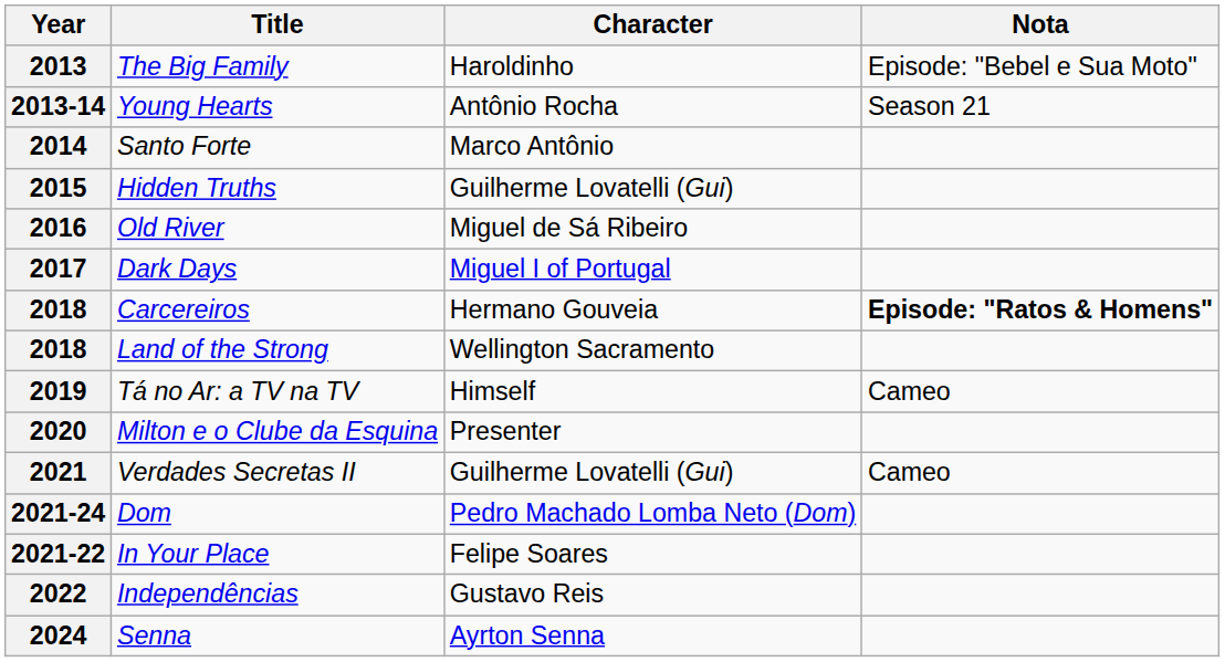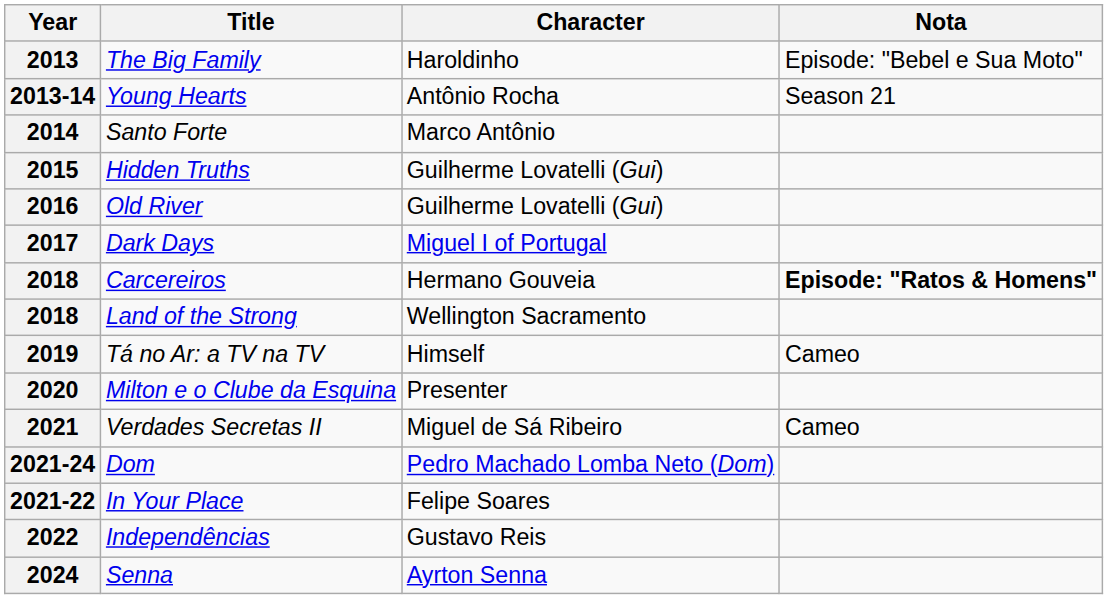2016 | Character: Miguel de Sá Ribeiro -> Guilherme Lovatelli (Gui)
2021 | Character: Guilherme Lovatelli (Gui) -> Miguel de Sá Ribeiro
